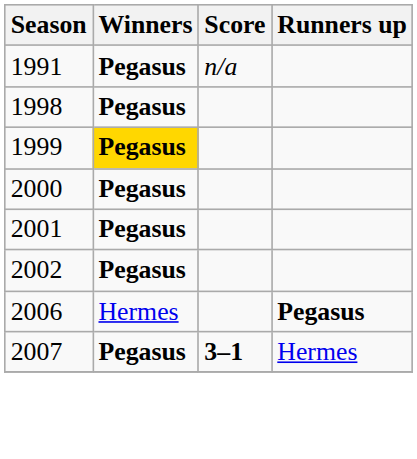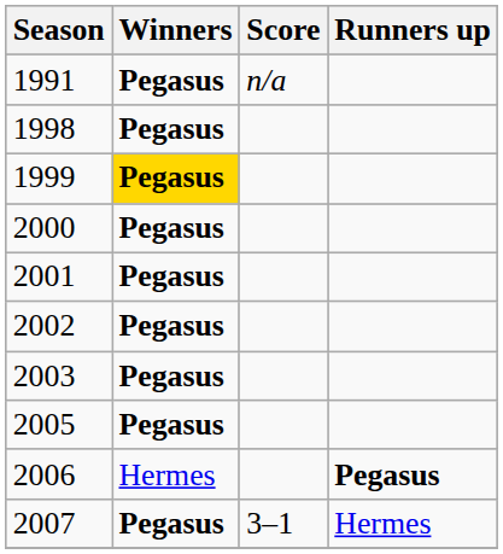+ row: 2003 | Pegasus
+ row: 2005 | Pegasus
2007 | Score: bold -> normal
